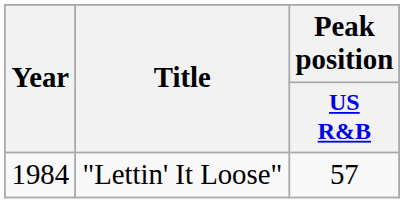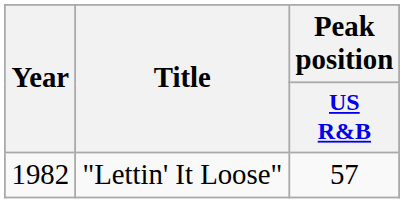"Lettin' It Loose" | Year: 1984 -> 1982
